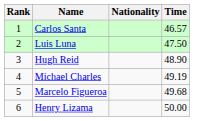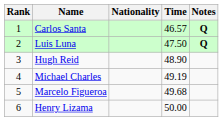+ column: Notes | Q | Q
